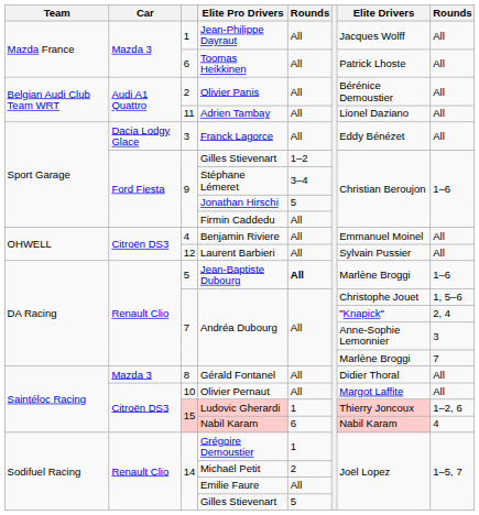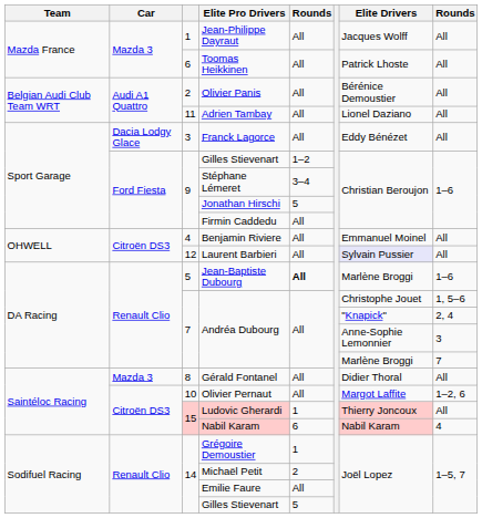Laurent Barbieri | Elite Drivers: no background -> lavender background
Olivier Pernaut | column 8: All -> 1–2, 6
Ludovic Gherardi | column 8: 1–2, 6 -> All
